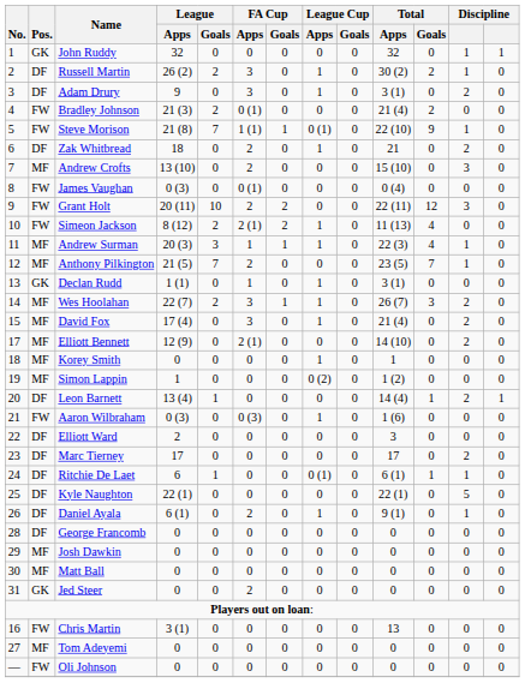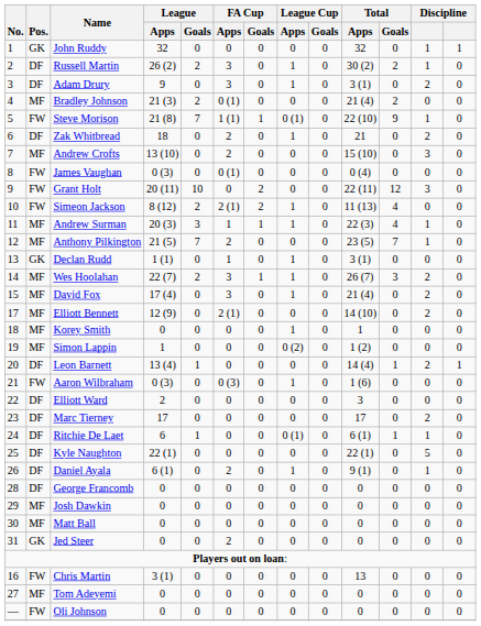Bradley Johnson | Pos.: FW -> MF
Grant Holt | FA Cup / Apps: 2 -> 0
